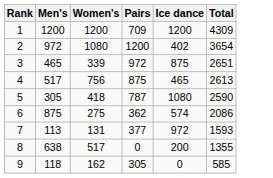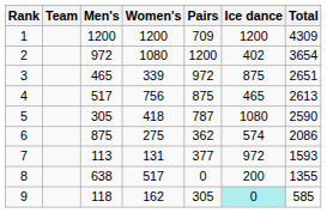+ column: Team
9 | Ice dance: no background -> paleturquoise background
